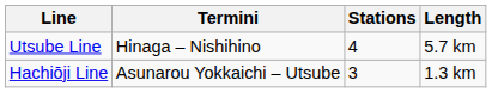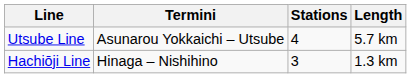Utsube Line | Termini: Hinaga – Nishihino -> Asunarou Yokkaichi – Utsube
Hachiōji Line | Termini: Asunarou Yokkaichi – Utsube -> Hinaga – Nishihino
